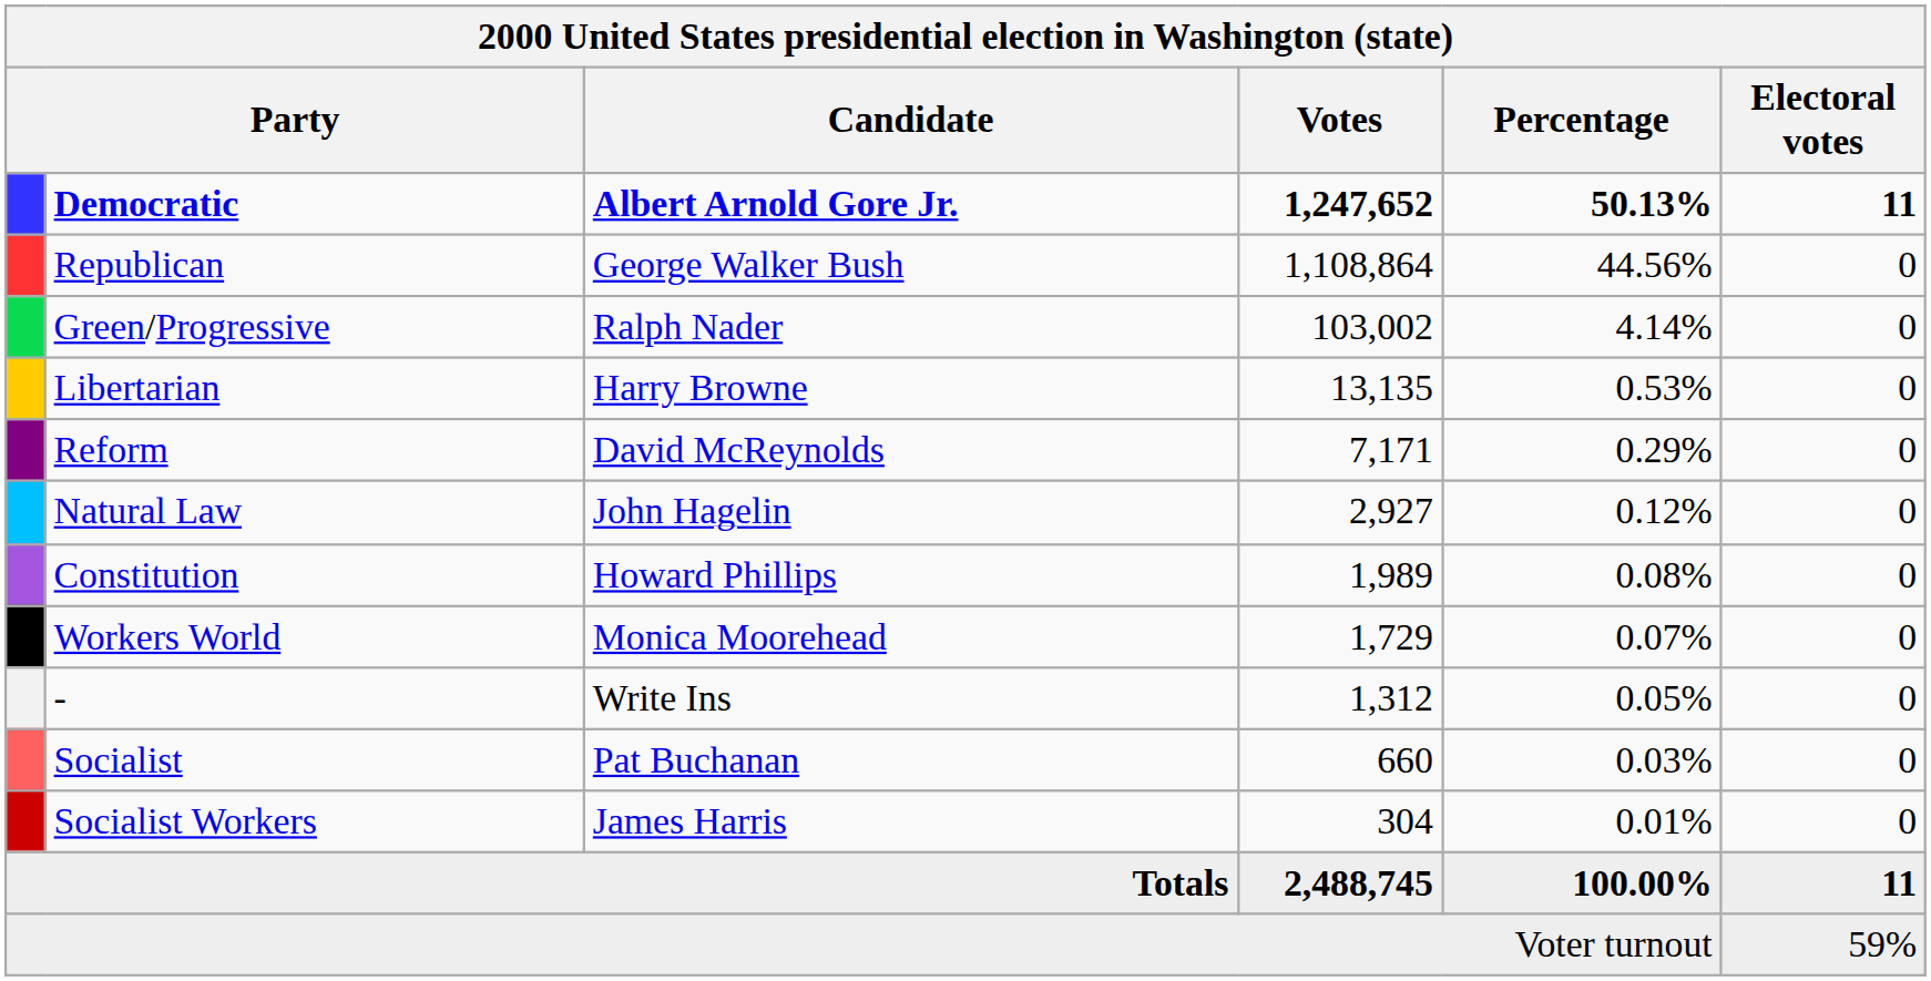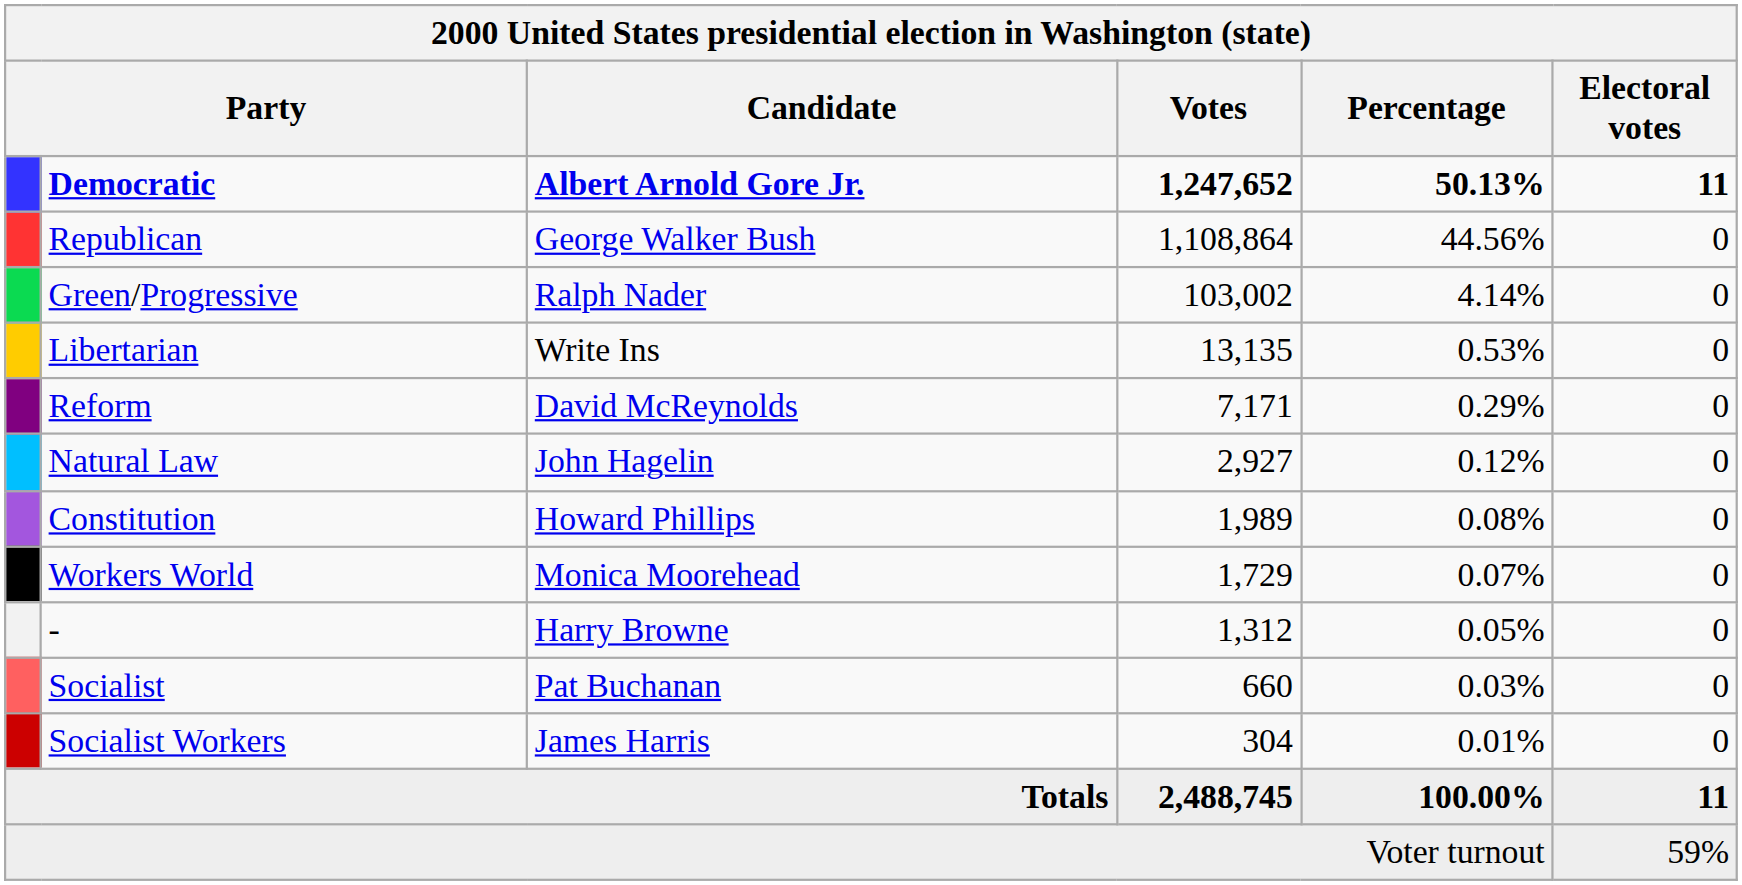Libertarian | Candidate: Harry Browne -> Write Ins
- | Candidate: Write Ins -> Harry Browne
